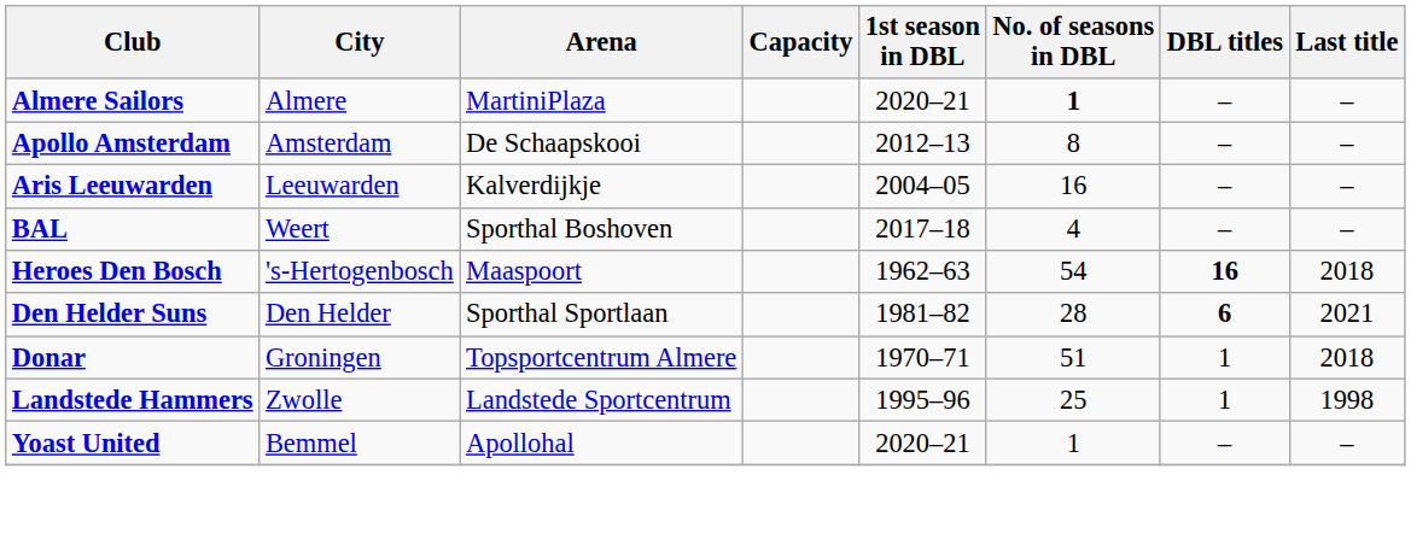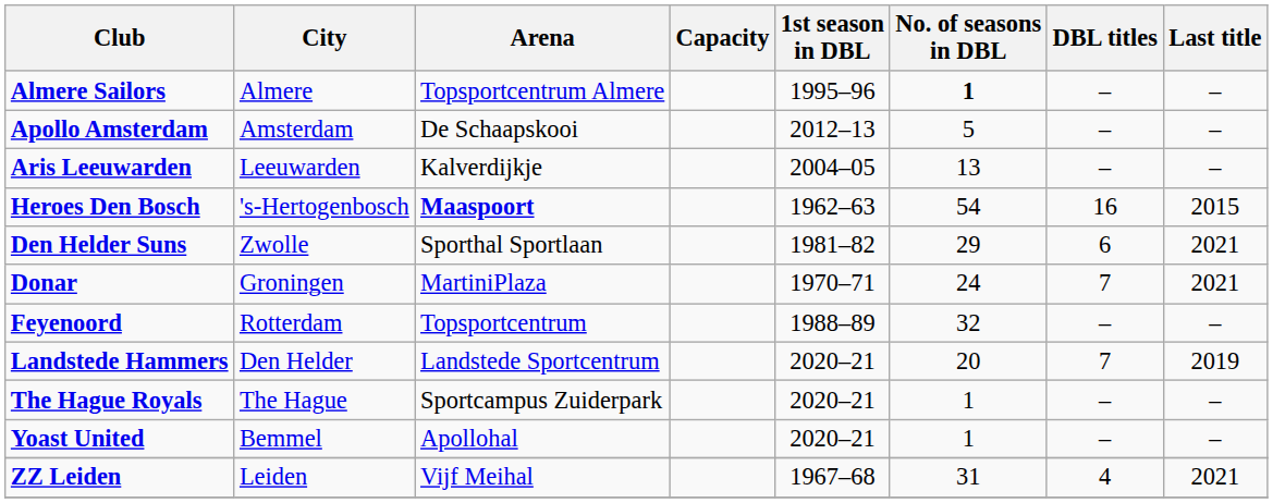Almere Sailors | Arena: MartiniPlaza -> Topsportcentrum Almere
Almere Sailors | 1st season in DBL: 2020–21 -> 1995–96
Apollo Amsterdam | No. of seasons in DBL: 8 -> 5
Aris Leeuwarden | No. of seasons in DBL: 16 -> 13
- row: BAL | Weert | Sporthal Boshoven | 2017–18 | 4 | – | –
Heroes Den Bosch | Arena: normal -> bold
Heroes Den Bosch | DBL titles: bold -> normal
Heroes Den Bosch | Last title: 2018 -> 2015
Den Helder Suns | City: Den Helder -> Zwolle
Den Helder Suns | No. of seasons in DBL: 28 -> 29
Den Helder Suns | DBL titles: bold -> normal
Donar | Arena: Topsportcentrum Almere -> MartiniPlaza
Donar | No. of seasons in DBL: 51 -> 24
Donar | DBL titles: 1 -> 7
Donar | Last title: 2018 -> 2021
+ row: Feyenoord | Rotterdam | Topsportcentrum | 1988–89 | 32 | – | –
Landstede Hammers | City: Zwolle -> Den Helder
Landstede Hammers | 1st season in DBL: 1995–96 -> 2020–21
Landstede Hammers | No. of seasons in DBL: 25 -> 20
Landstede Hammers | DBL titles: 1 -> 7
Landstede Hammers | Last title: 1998 -> 2019
+ row: The Hague Royals | The Hague | Sportcampus Zuiderpark | 2020–21 | 1 | – | –
+ row: ZZ Leiden | Leiden | Vijf Meihal | 1967–68 | 31 | 4 | 2021
